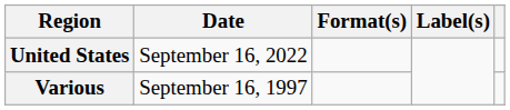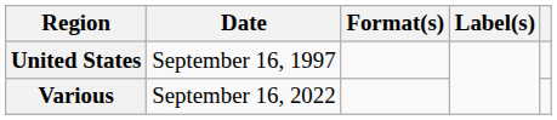United States | Date: September 16, 2022 -> September 16, 1997
Various | Date: September 16, 1997 -> September 16, 2022
